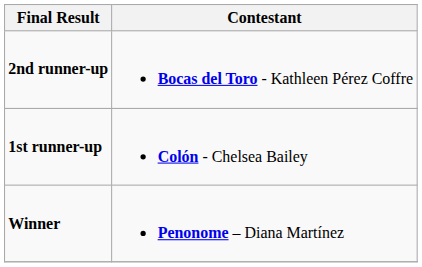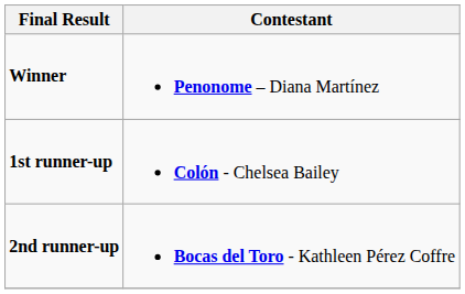rows swapped: Winner <-> 2nd runner-up
